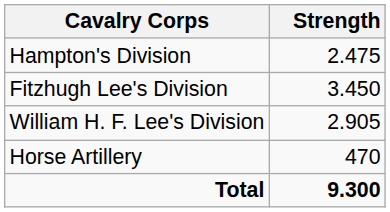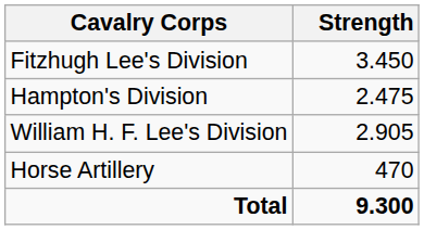rows swapped: Hampton's Division <-> Fitzhugh Lee's Division
